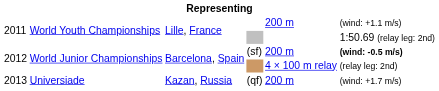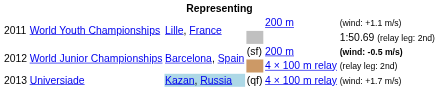2013 | column 3: no background -> lightblue background
2013 | column 5: 200 m -> 4 × 100 m relay
